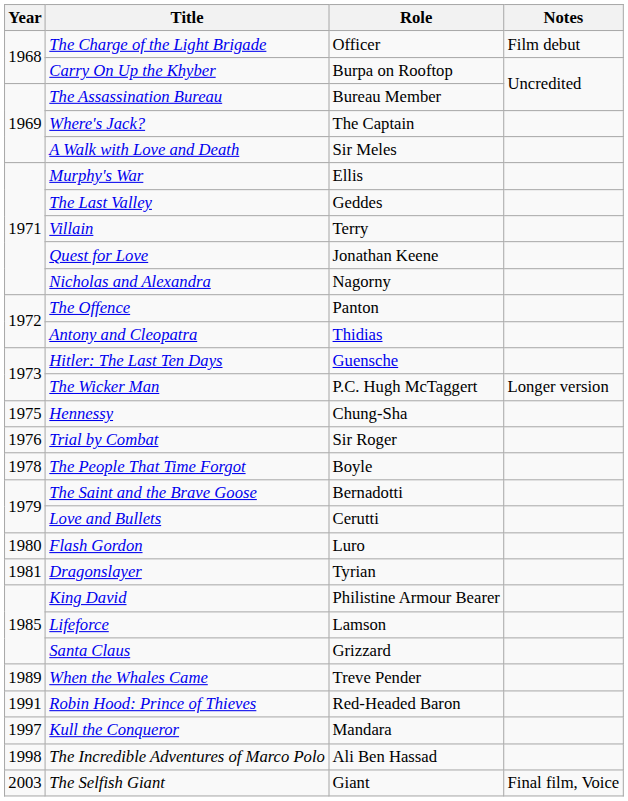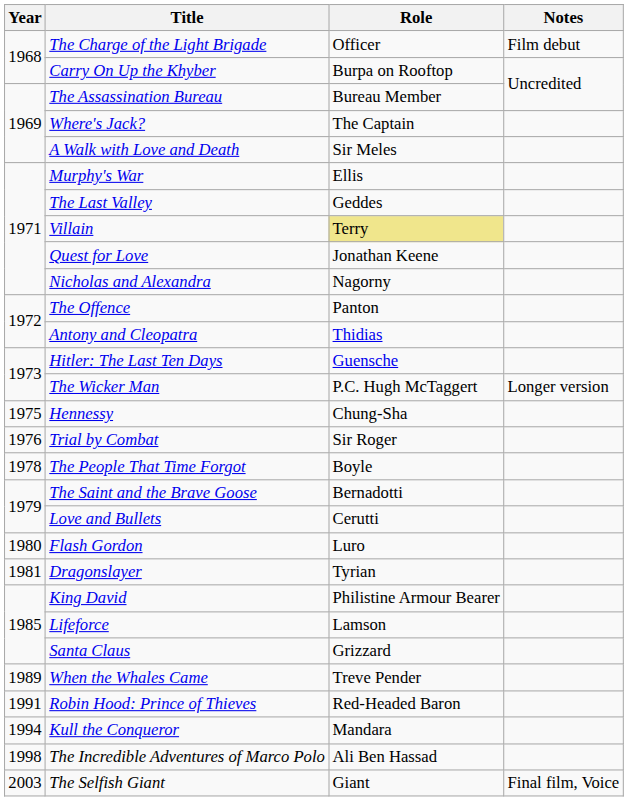Villain | Role: no background -> khaki background
Kull the Conqueror | Year: 1997 -> 1994
